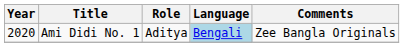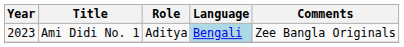Ami Didi No. 1 | Year: 2020 -> 2023
